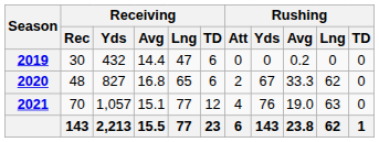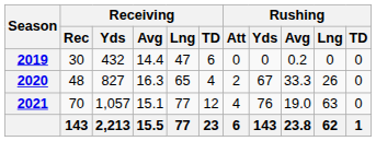2020 | Receiving / Avg: 16.8 -> 16.3
2020 | Receiving / TD: 6 -> 4
2020 | Rushing / Lng: 62 -> 26
